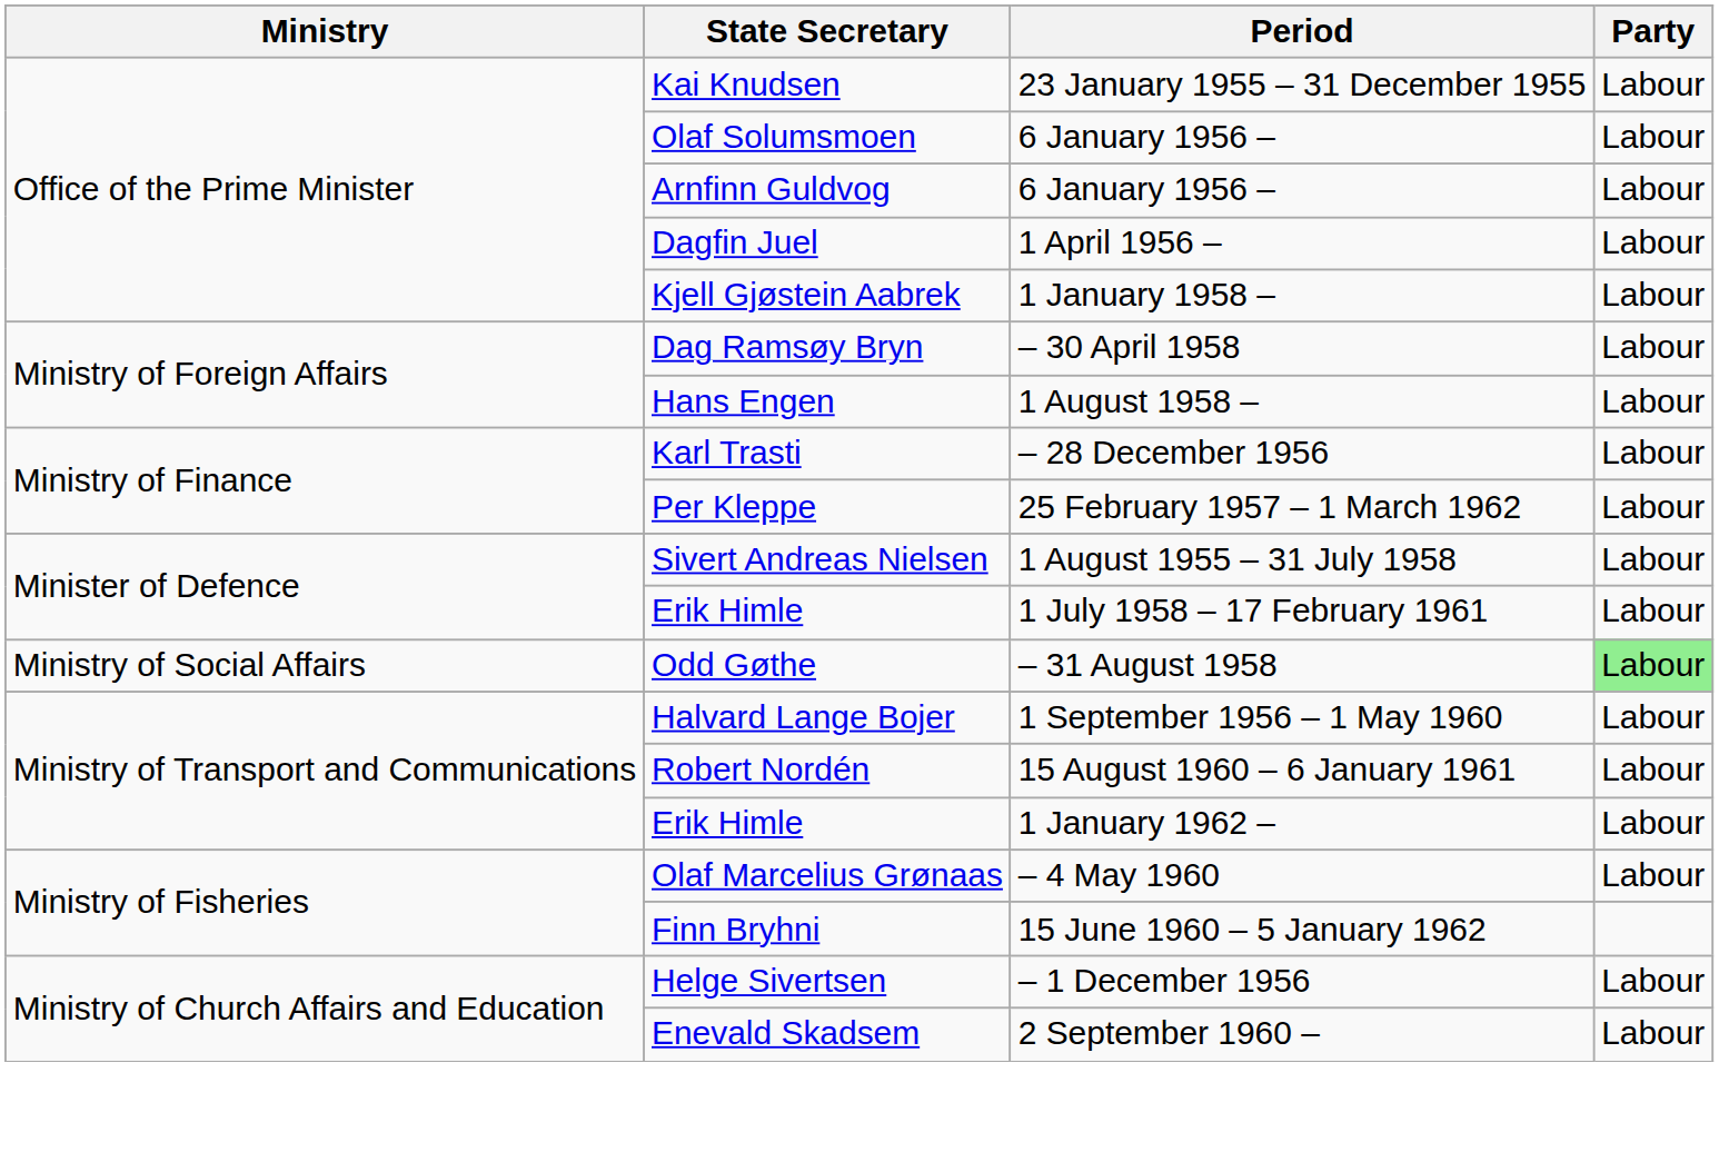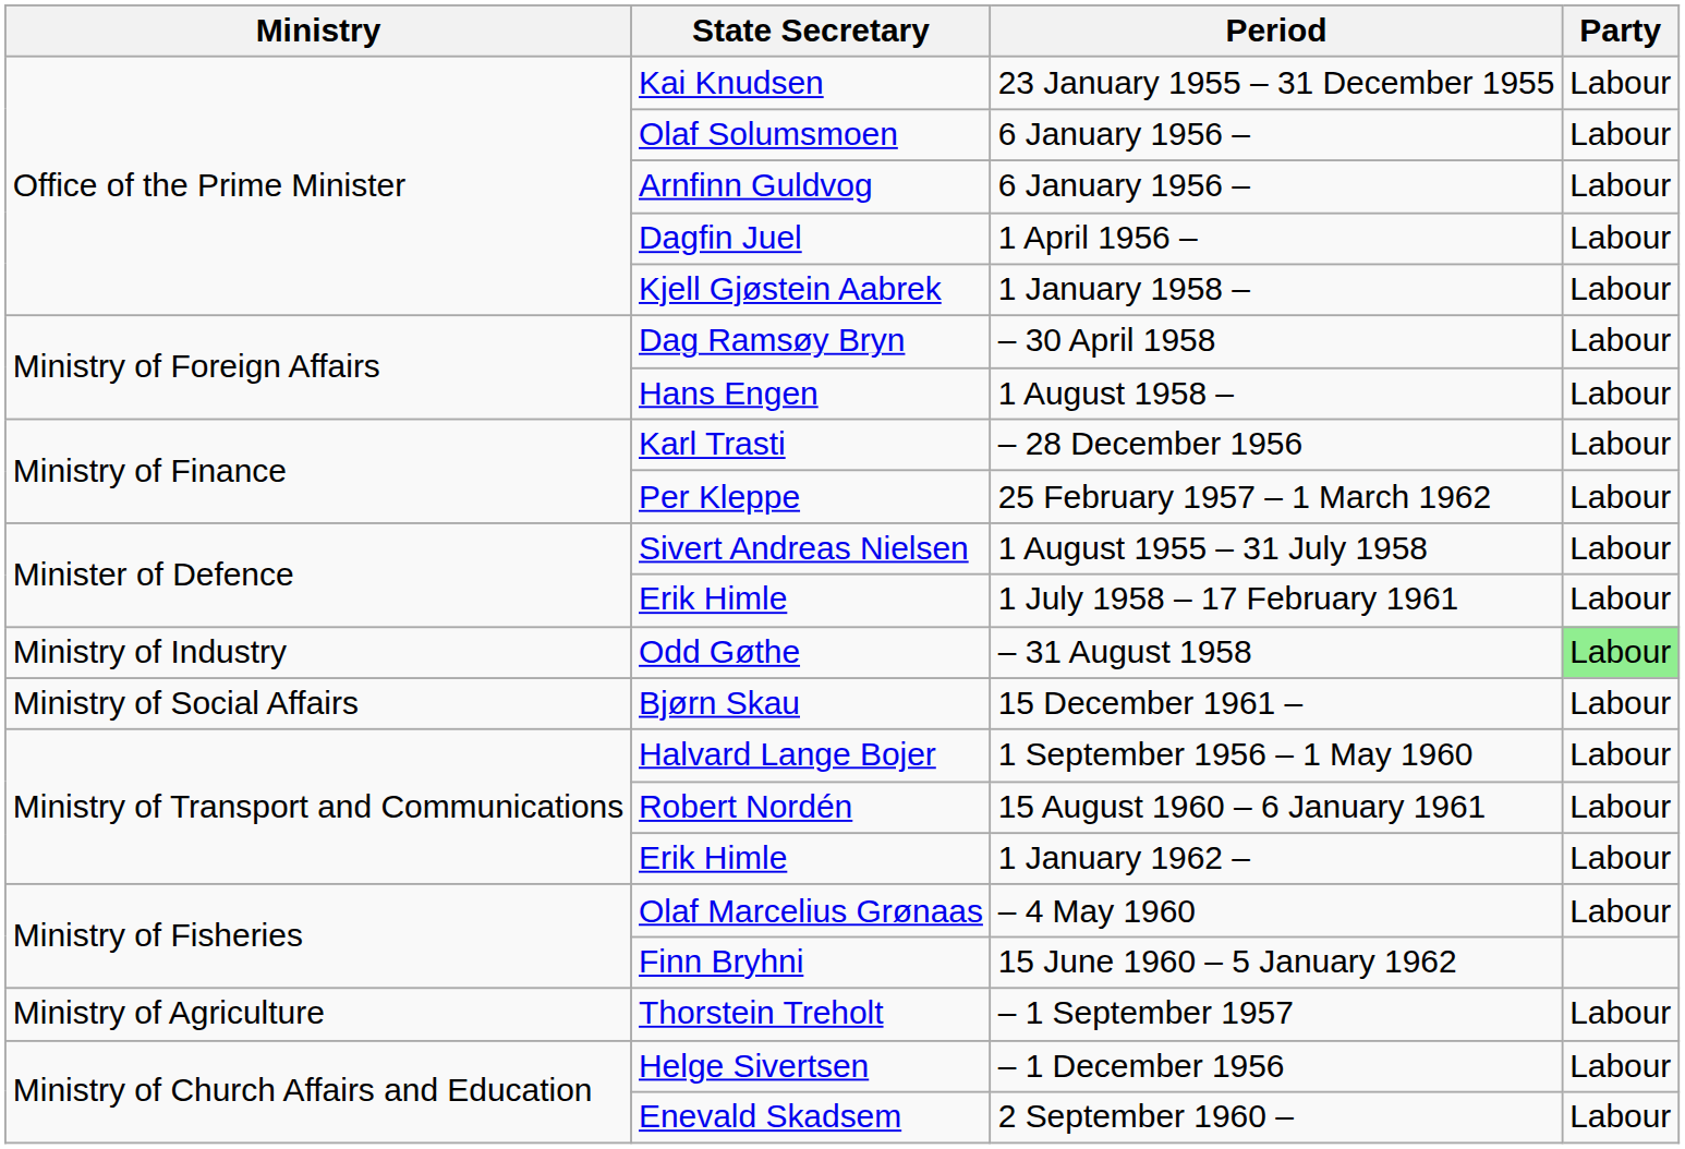Odd Gøthe | Ministry: Ministry of Social Affairs -> Ministry of Industry
+ row: Ministry of Social Affairs | Bjørn Skau | 15 December 1961 – | Labour
+ row: Ministry of Agriculture | Thorstein Treholt | – 1 September 1957 | Labour
